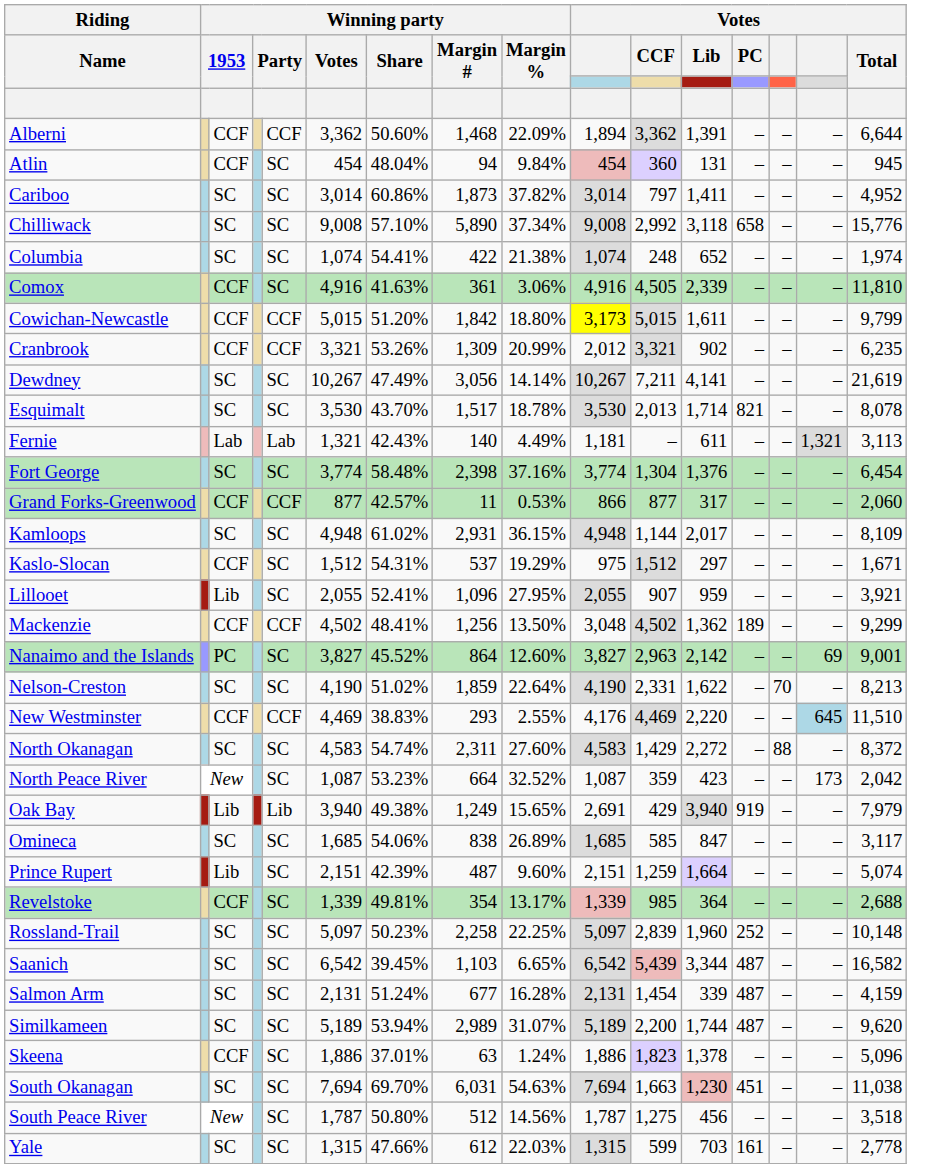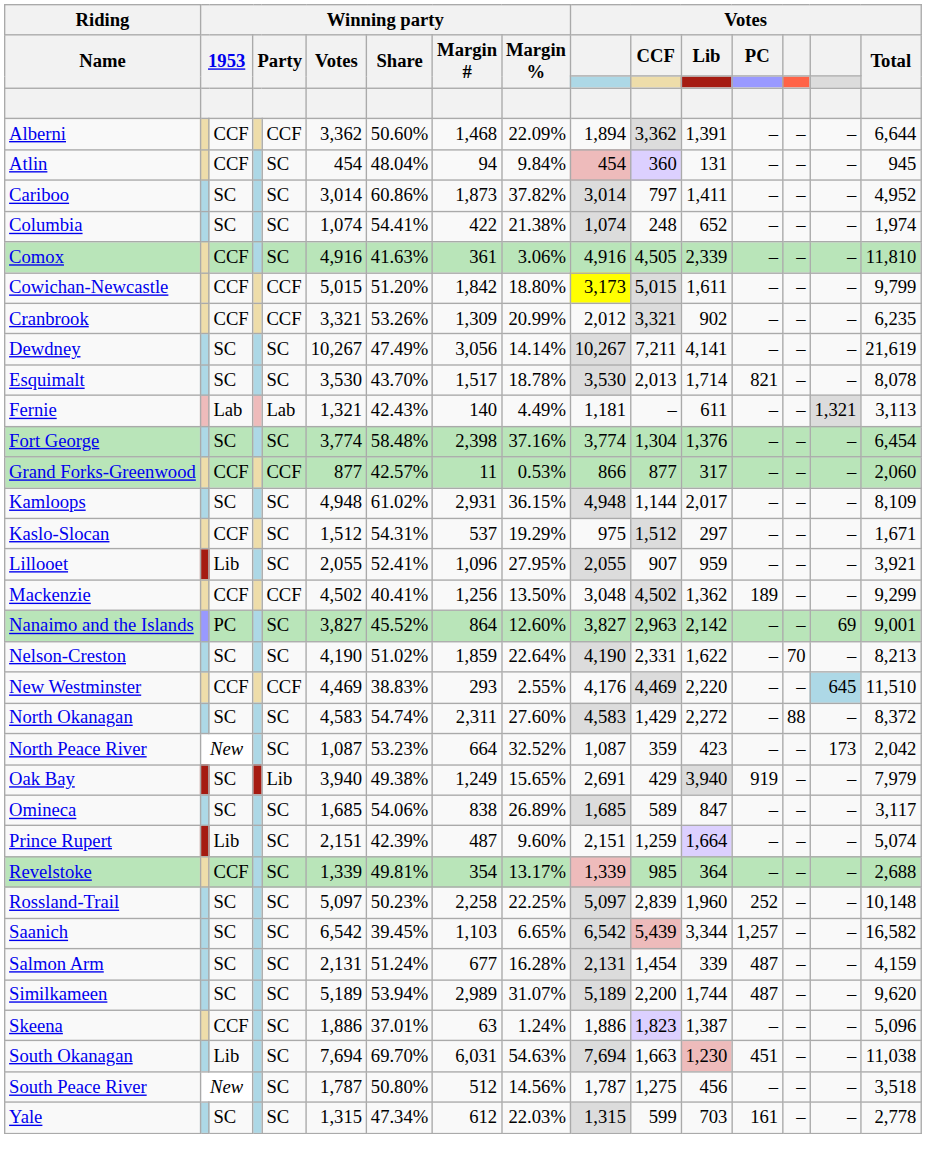- row: Chilliwack | SC | SC | 9,008 | 57.10% | 5,890 | 37.34% | 9,008 | 2,992 | 3,118 | 658 | – | – | 15,776
Mackenzie | Winning party / Share: 48.41% -> 40.41%
Oak Bay | column 3: Lib -> SC
Omineca | Votes / CCF: 585 -> 589
Saanich | Votes / PC: 487 -> 1,257
Skeena | Votes / Lib: 1,378 -> 1,387
South Okanagan | column 3: SC -> Lib
Yale | Winning party / Share: 47.66% -> 47.34%
